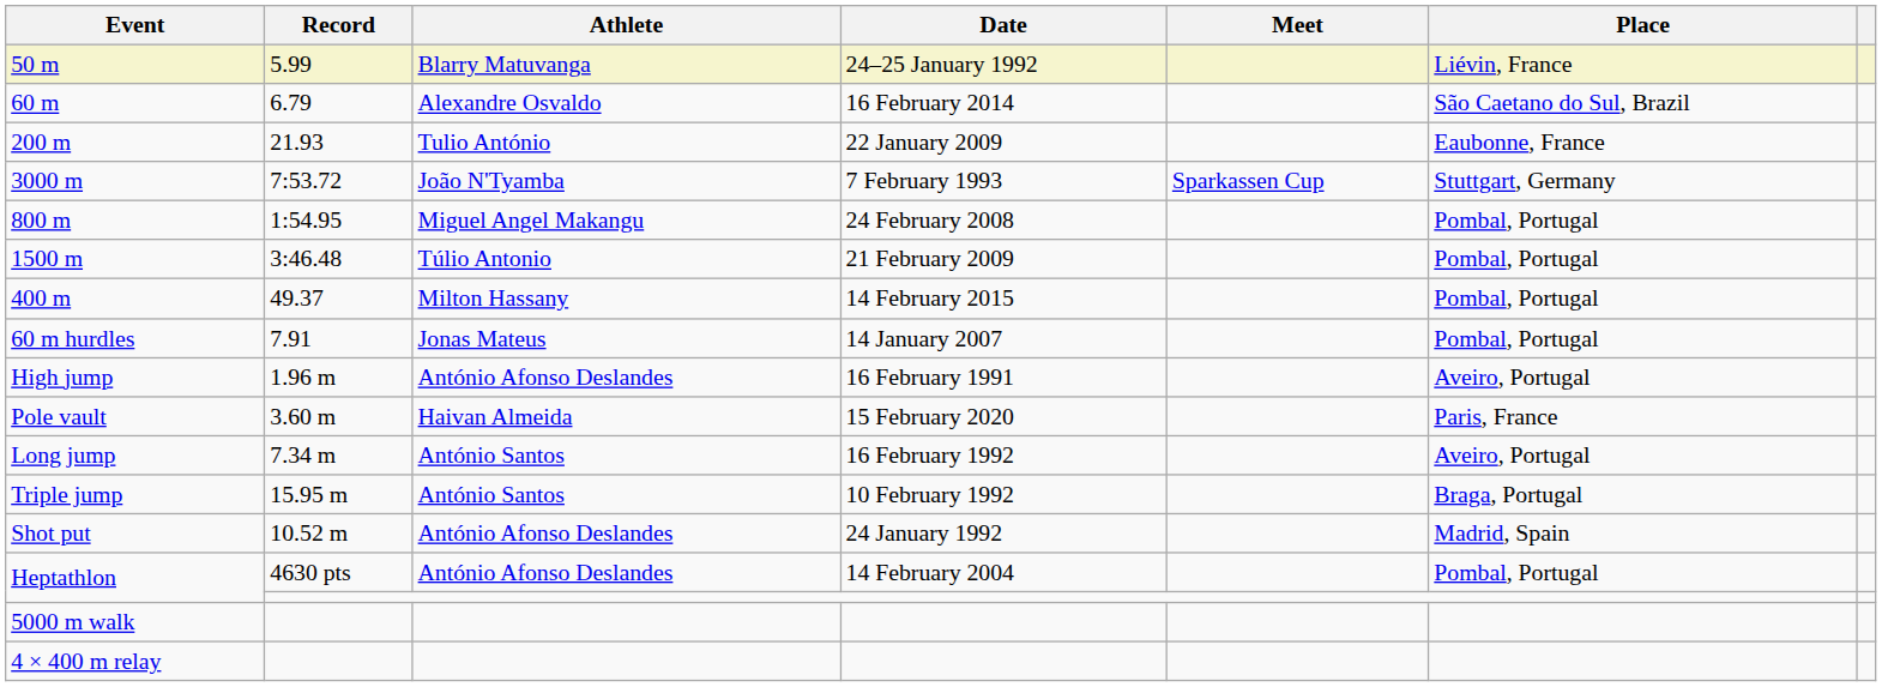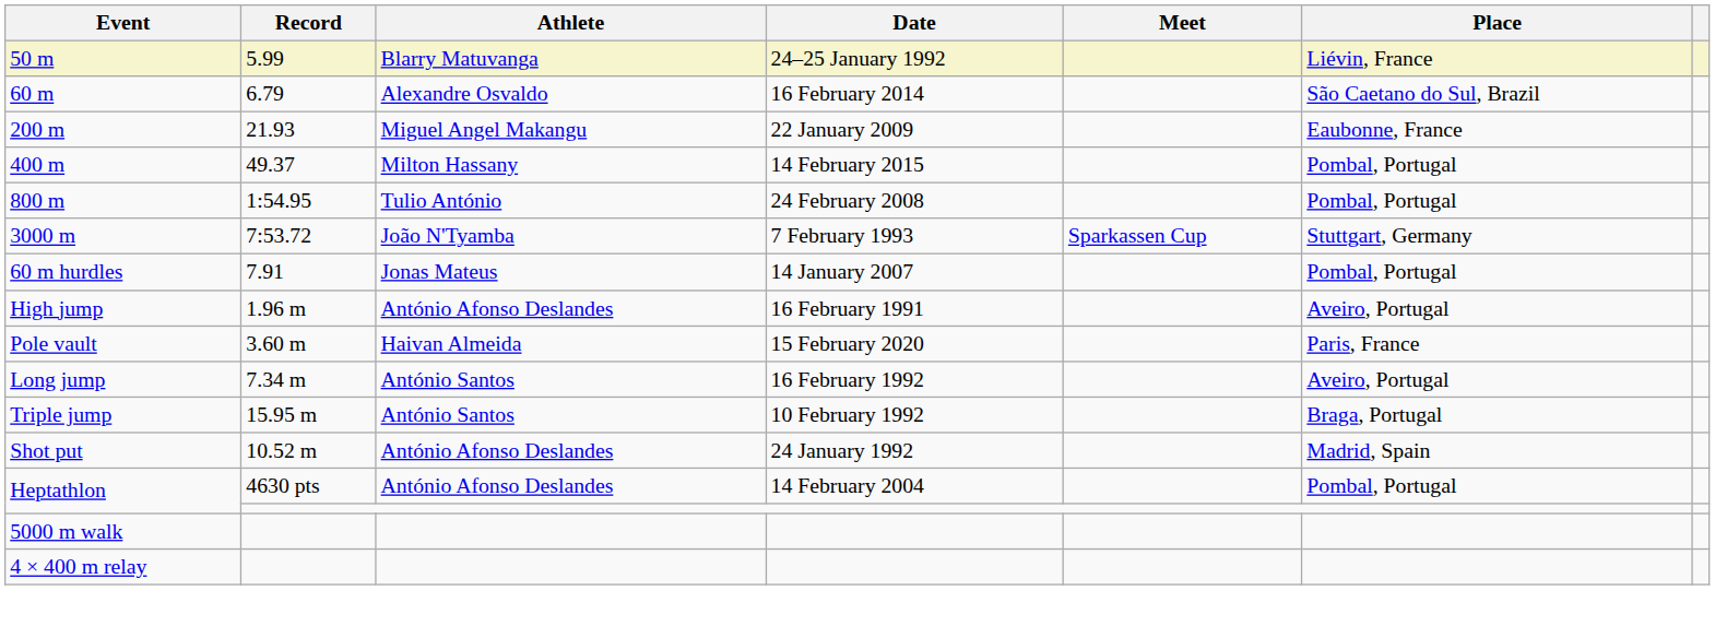200 m | Athlete: Tulio António -> Miguel Angel Makangu
rows swapped: 400 m <-> 3000 m
800 m | Athlete: Miguel Angel Makangu -> Tulio António
- row: 1500 m | 3:46.48 | Túlio Antonio | 21 February 2009 | Pombal, Portugal
